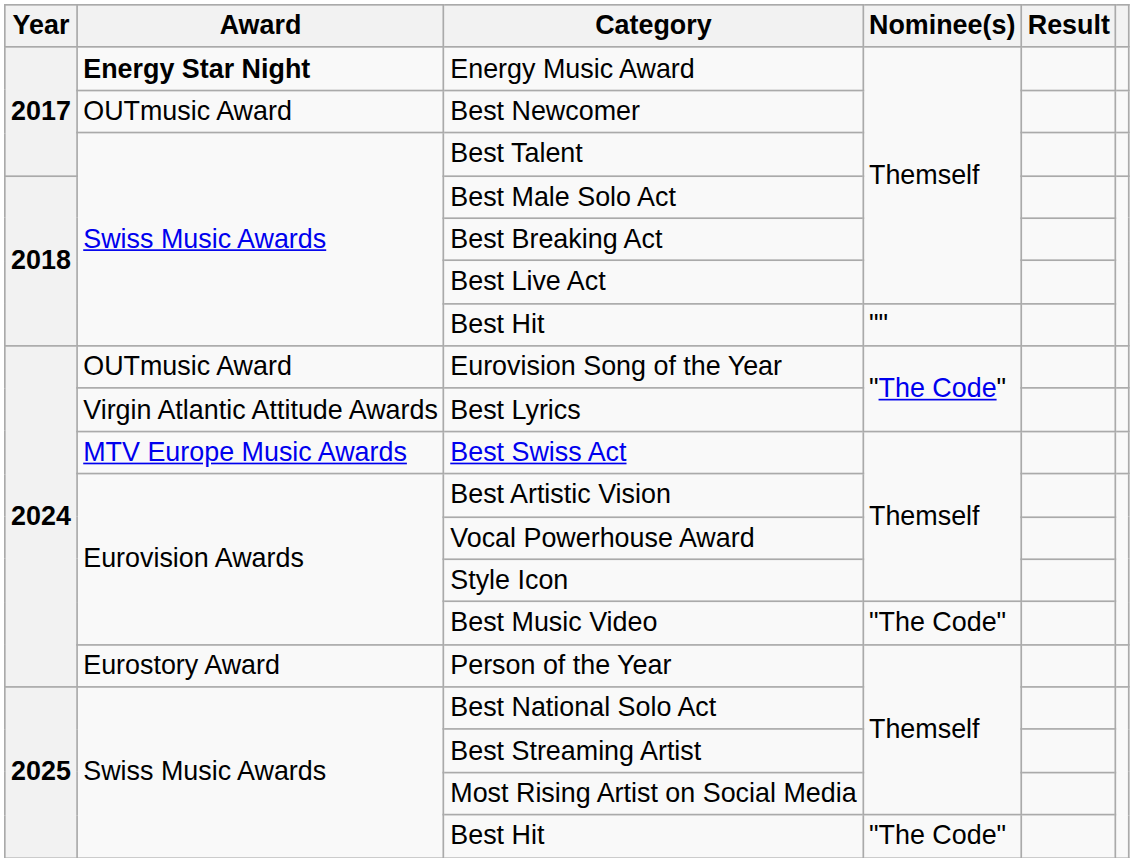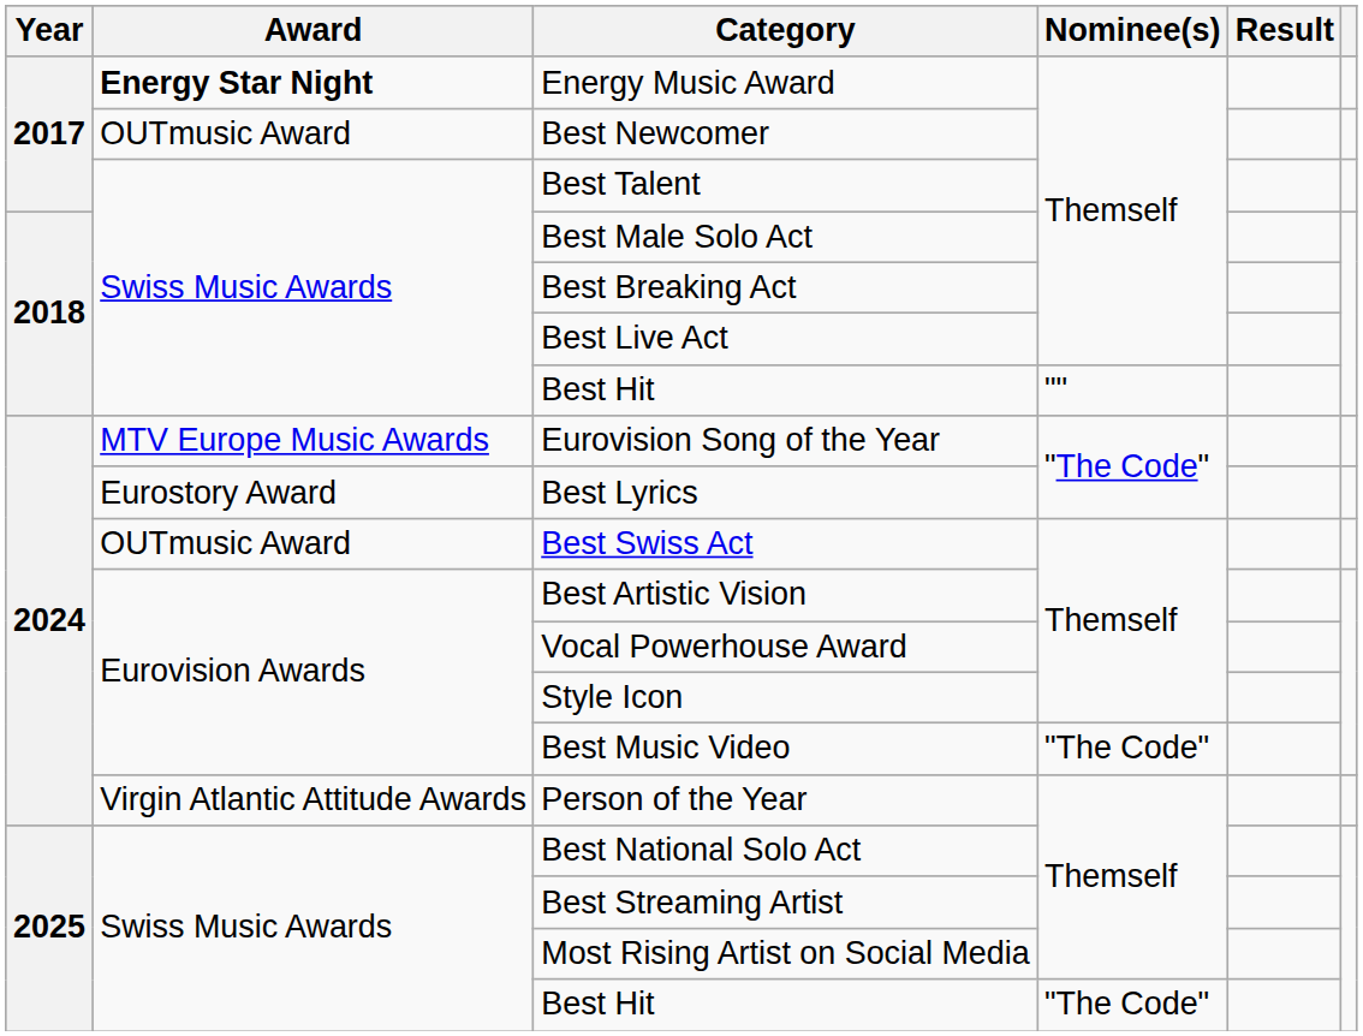Eurovision Song of the Year | Award: OUTmusic Award -> MTV Europe Music Awards
Best Lyrics | Award: Virgin Atlantic Attitude Awards -> Eurostory Award
Best Swiss Act | Award: MTV Europe Music Awards -> OUTmusic Award
Person of the Year | Award: Eurostory Award -> Virgin Atlantic Attitude Awards
